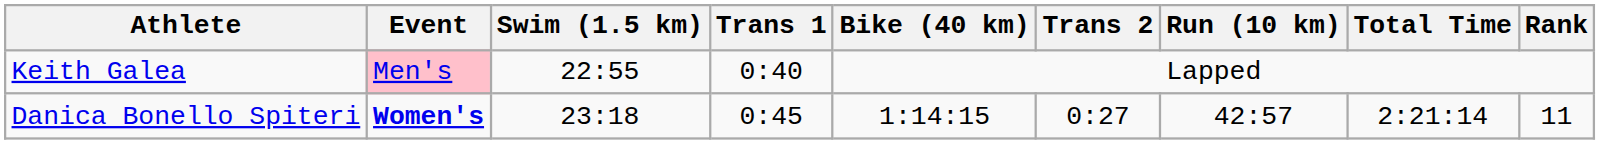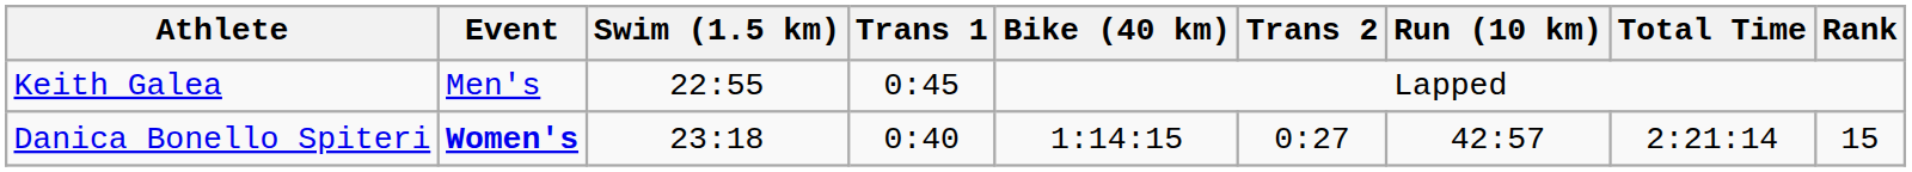Keith Galea | Event: pink background -> no background
Keith Galea | Trans 1: 0:40 -> 0:45
Danica Bonello Spiteri | Trans 1: 0:45 -> 0:40
Danica Bonello Spiteri | Rank: 11 -> 15
